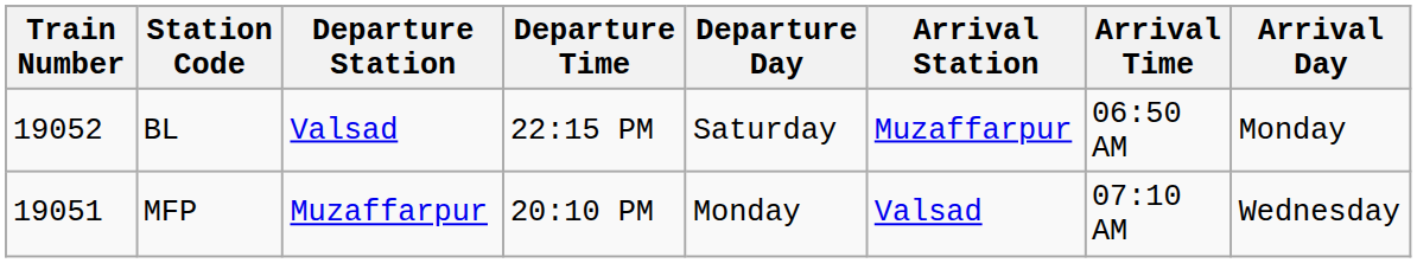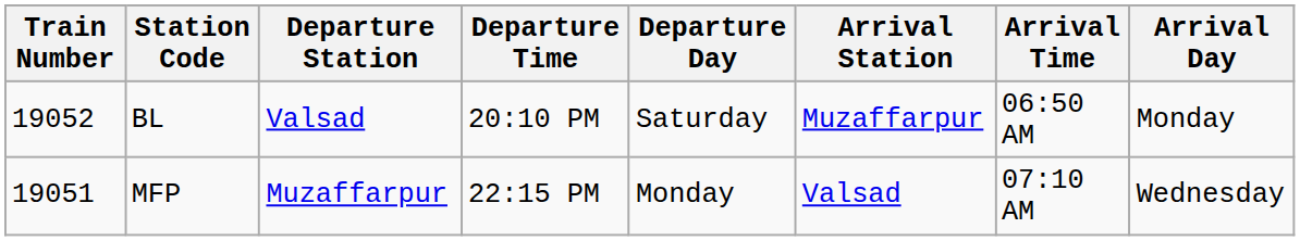BL | Departure Time: 22:15 PM -> 20:10 PM
MFP | Departure Time: 20:10 PM -> 22:15 PM
